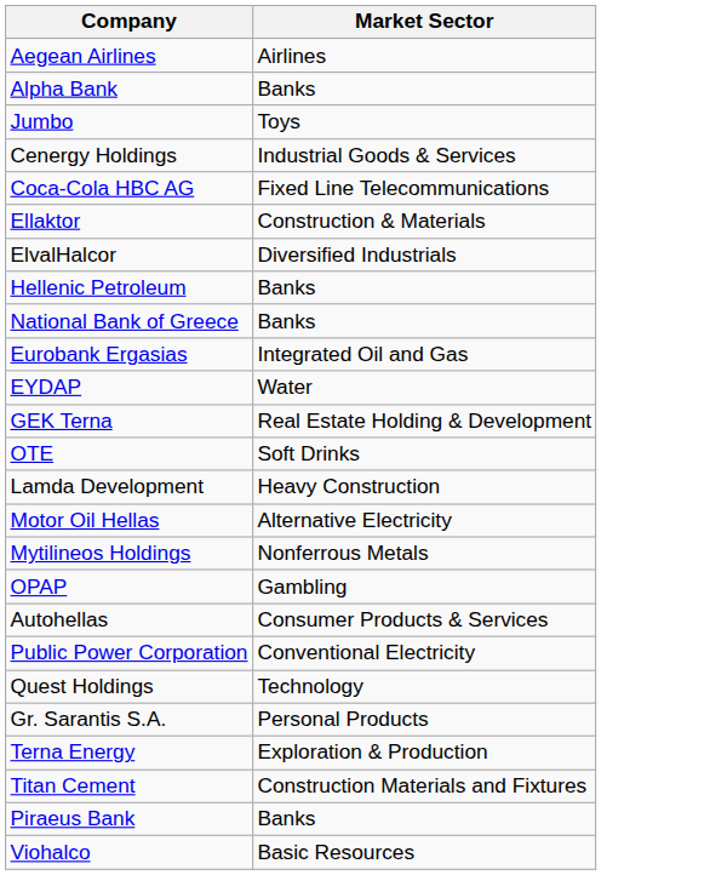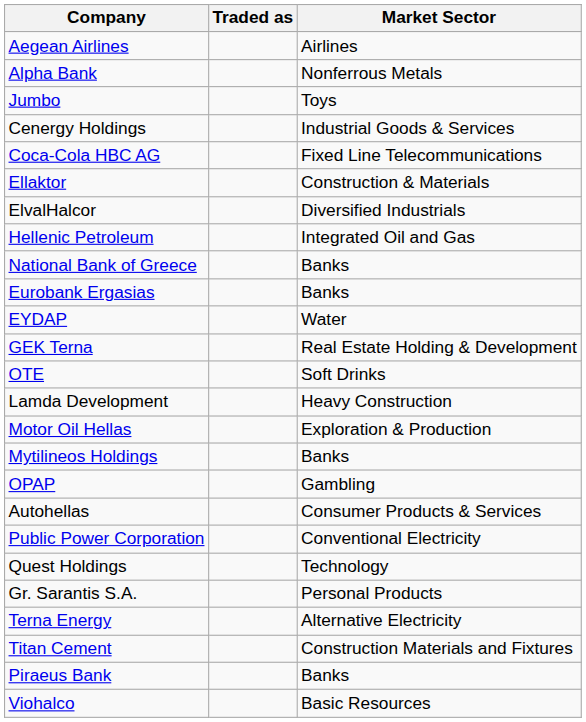+ column: Traded as
Alpha Bank | Market Sector: Banks -> Nonferrous Metals
Hellenic Petroleum | Market Sector: Banks -> Integrated Oil and Gas
Eurobank Ergasias | Market Sector: Integrated Oil and Gas -> Banks
Motor Oil Hellas | Market Sector: Alternative Electricity -> Exploration & Production
Mytilineos Holdings | Market Sector: Nonferrous Metals -> Banks
Terna Energy | Market Sector: Exploration & Production -> Alternative Electricity
